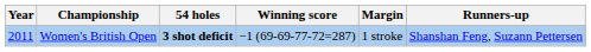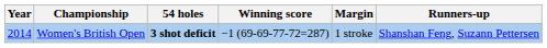Women's British Open | Year: 2011 -> 2014
